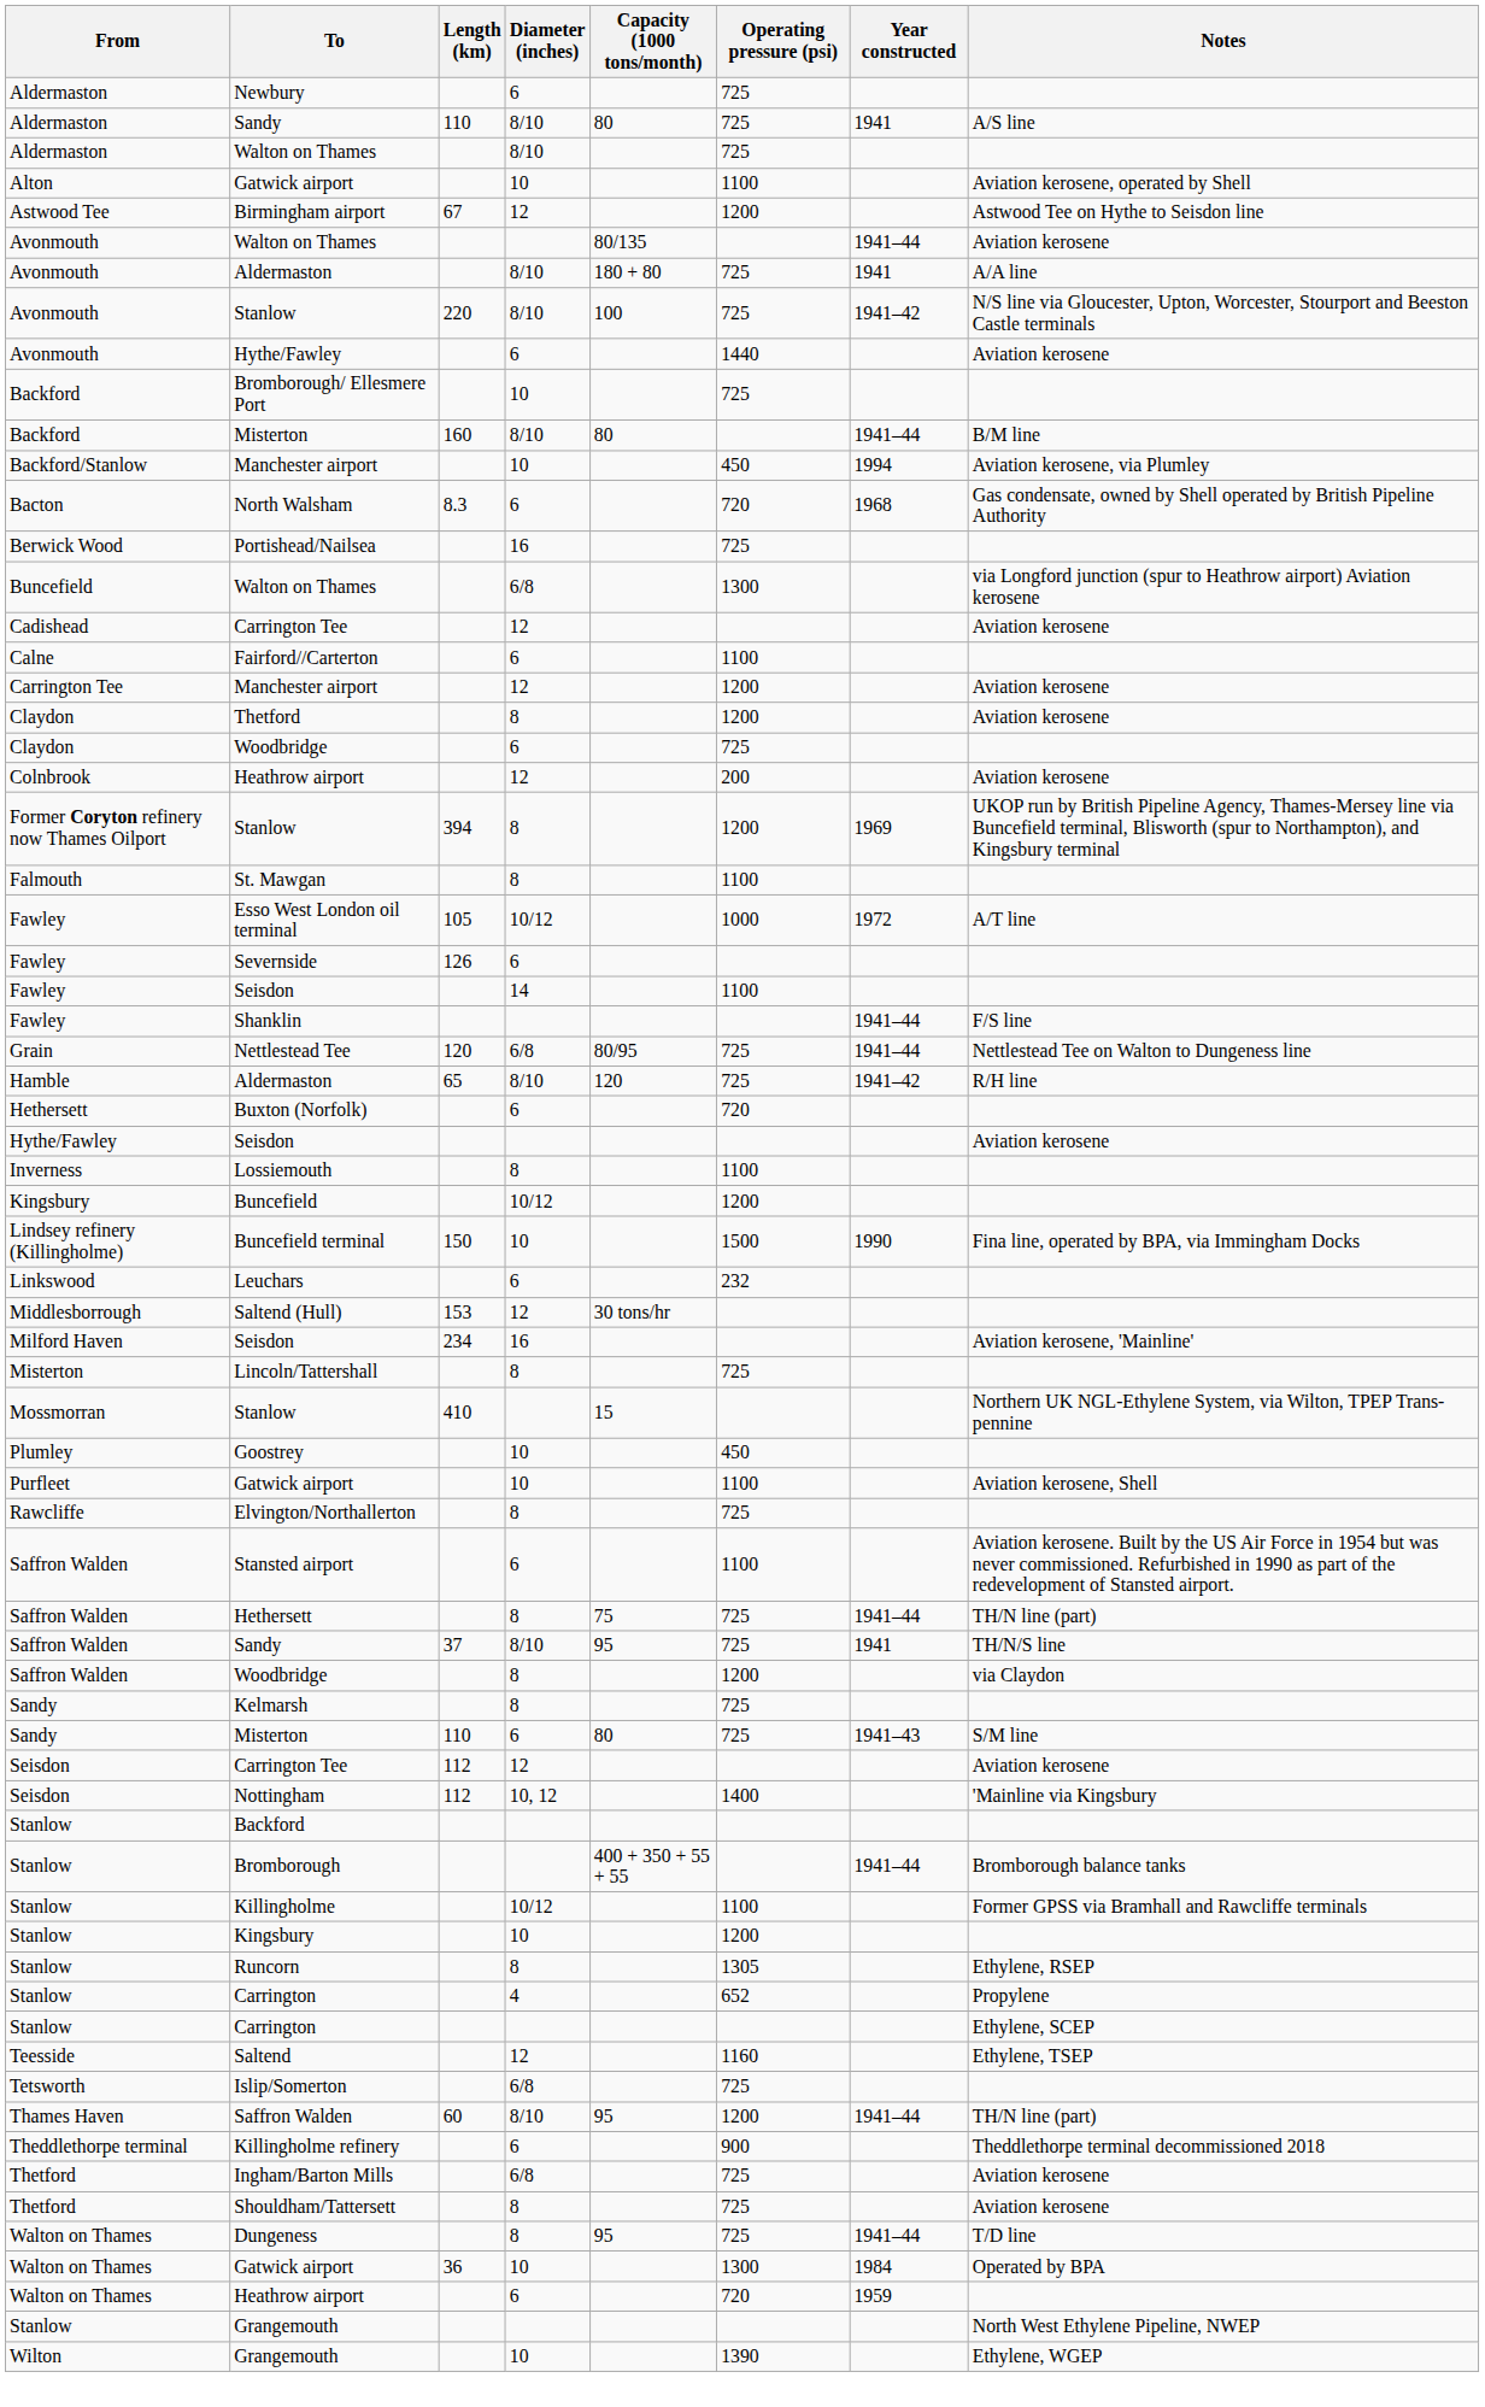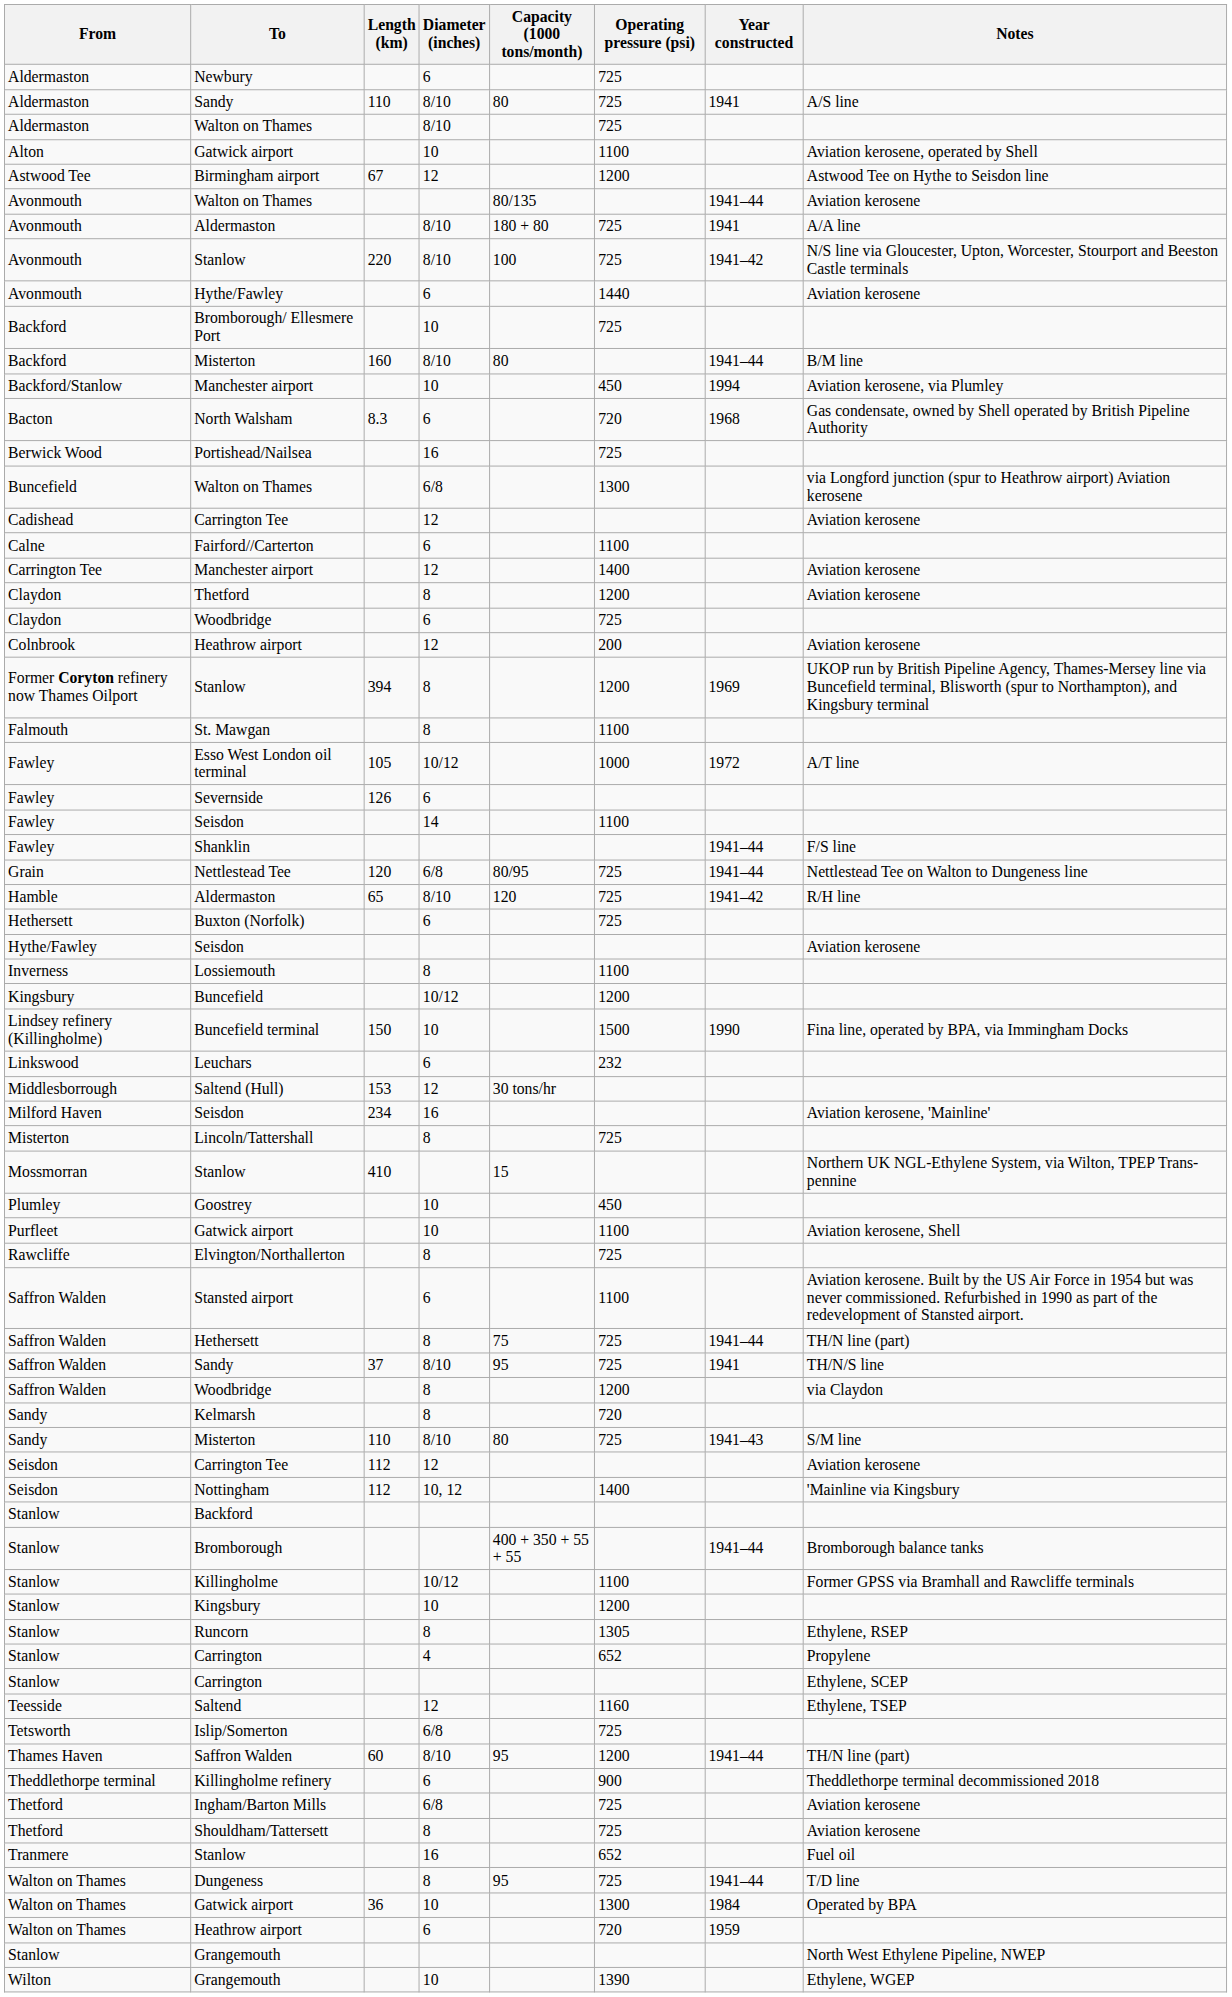Carrington Tee / Manchester airport | Operating pressure (psi): 1200 -> 1400
Buxton (Norfolk) | Operating pressure (psi): 720 -> 725
Kelmarsh | Operating pressure (psi): 725 -> 720
Sandy / Misterton | Diameter (inches): 6 -> 8/10
+ row: Tranmere | Stanlow | 16 | 652 | Fuel oil
